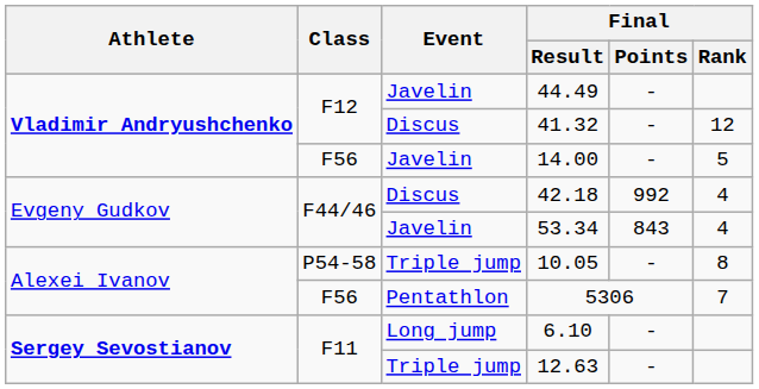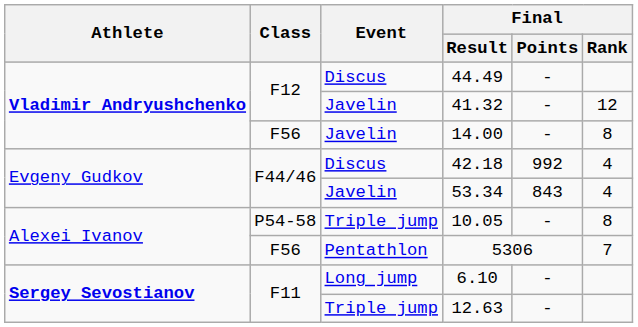44.49 | Event: Javelin -> Discus
41.32 | Event: Discus -> Javelin
14.00 | Final / Rank: 5 -> 8
